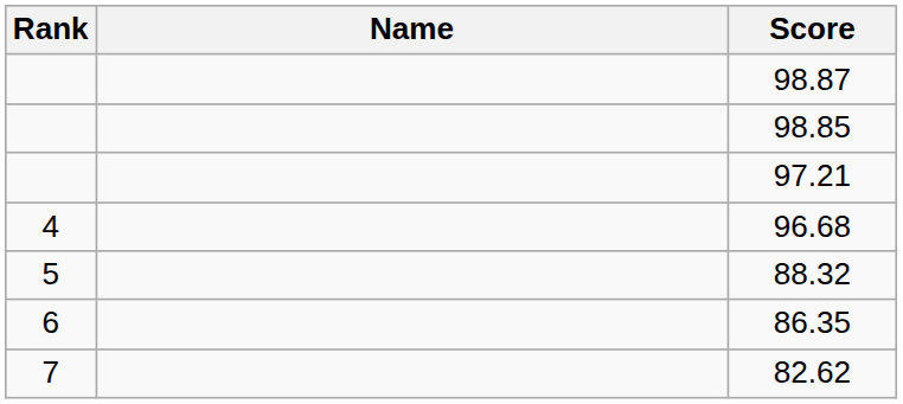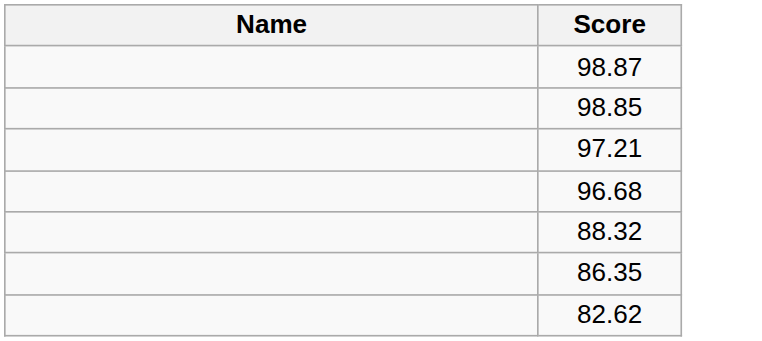- column: Rank | 4 | 5 | 6 | 7
